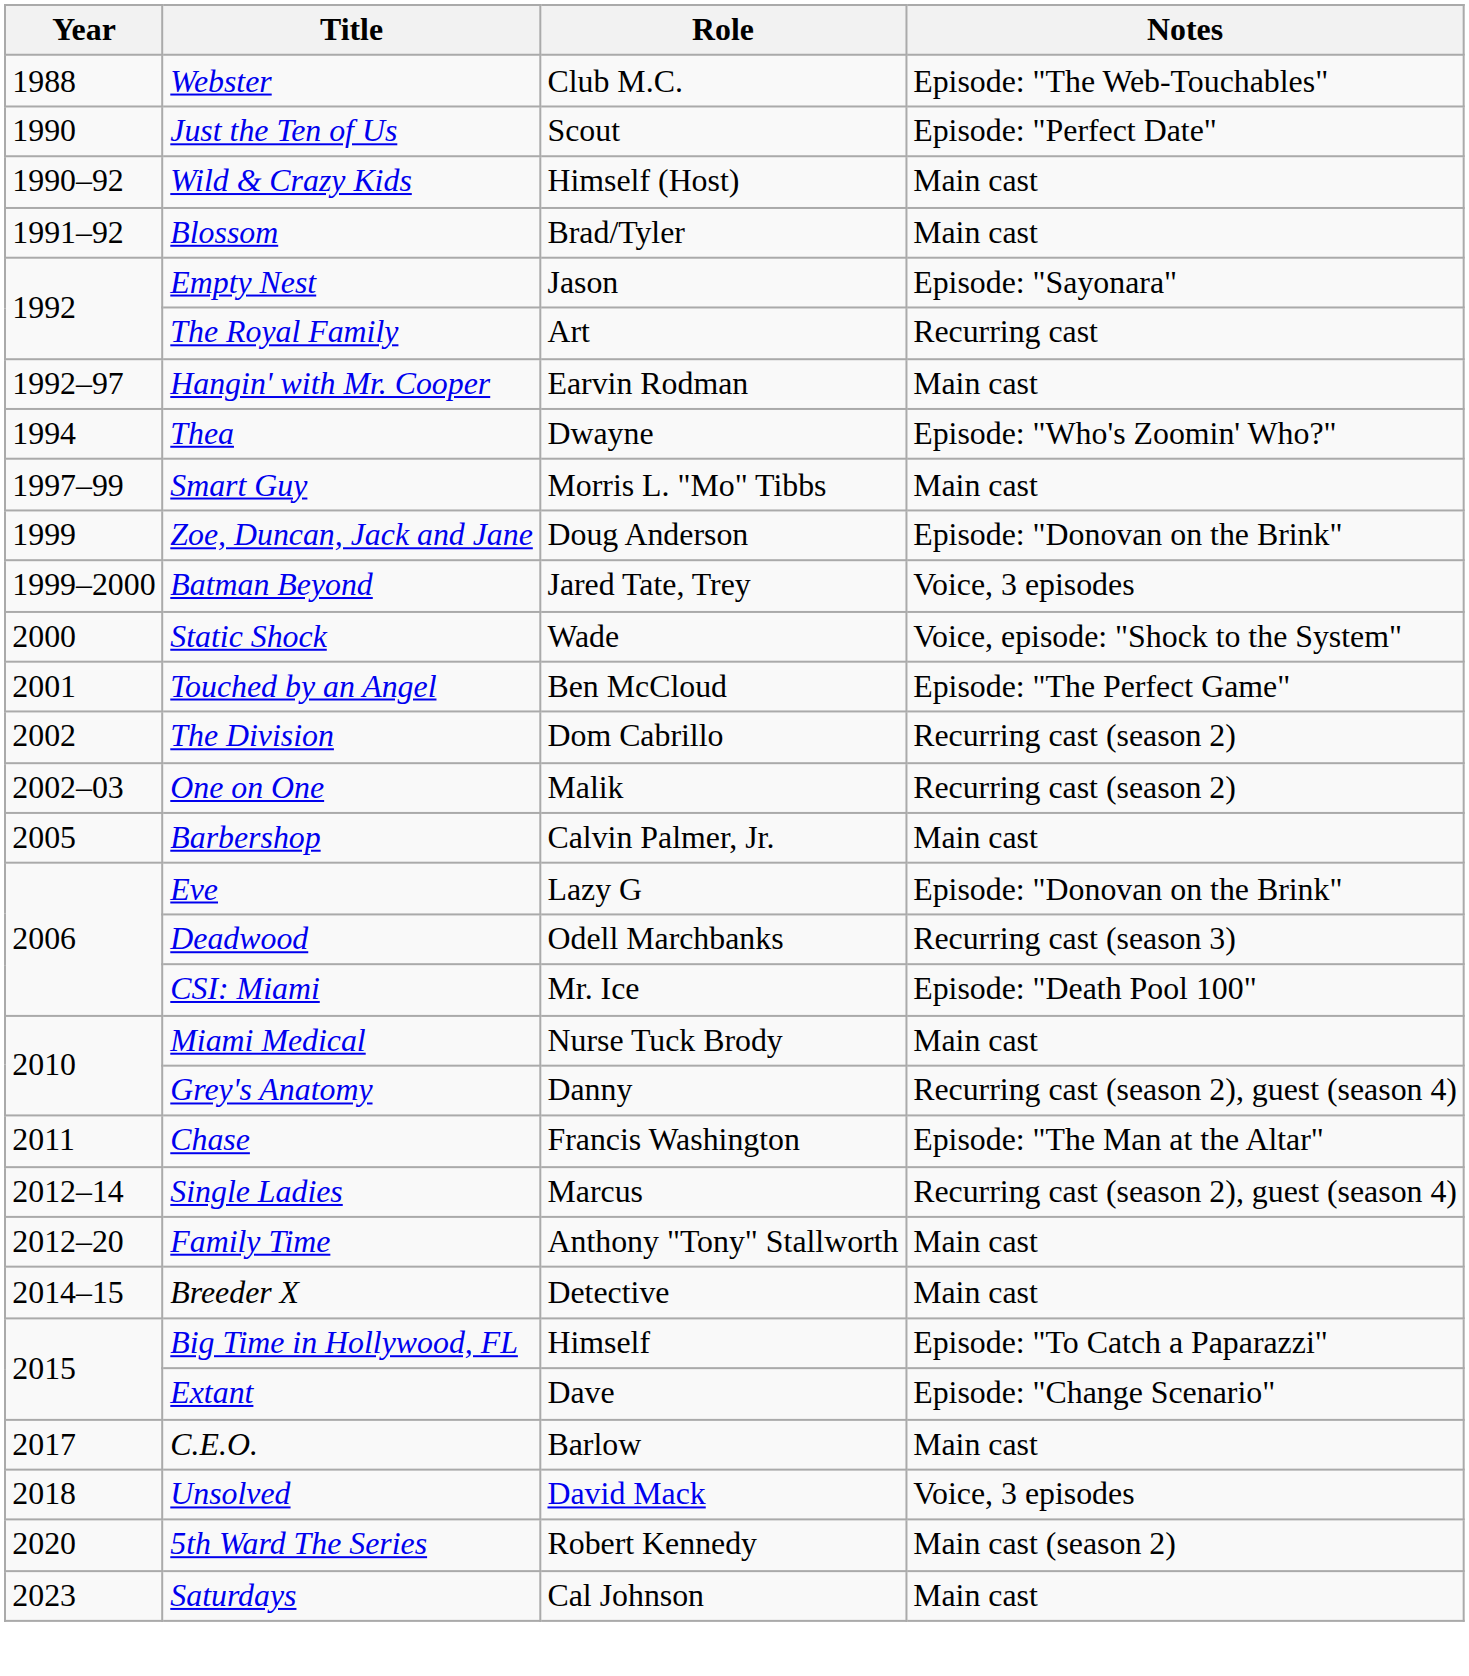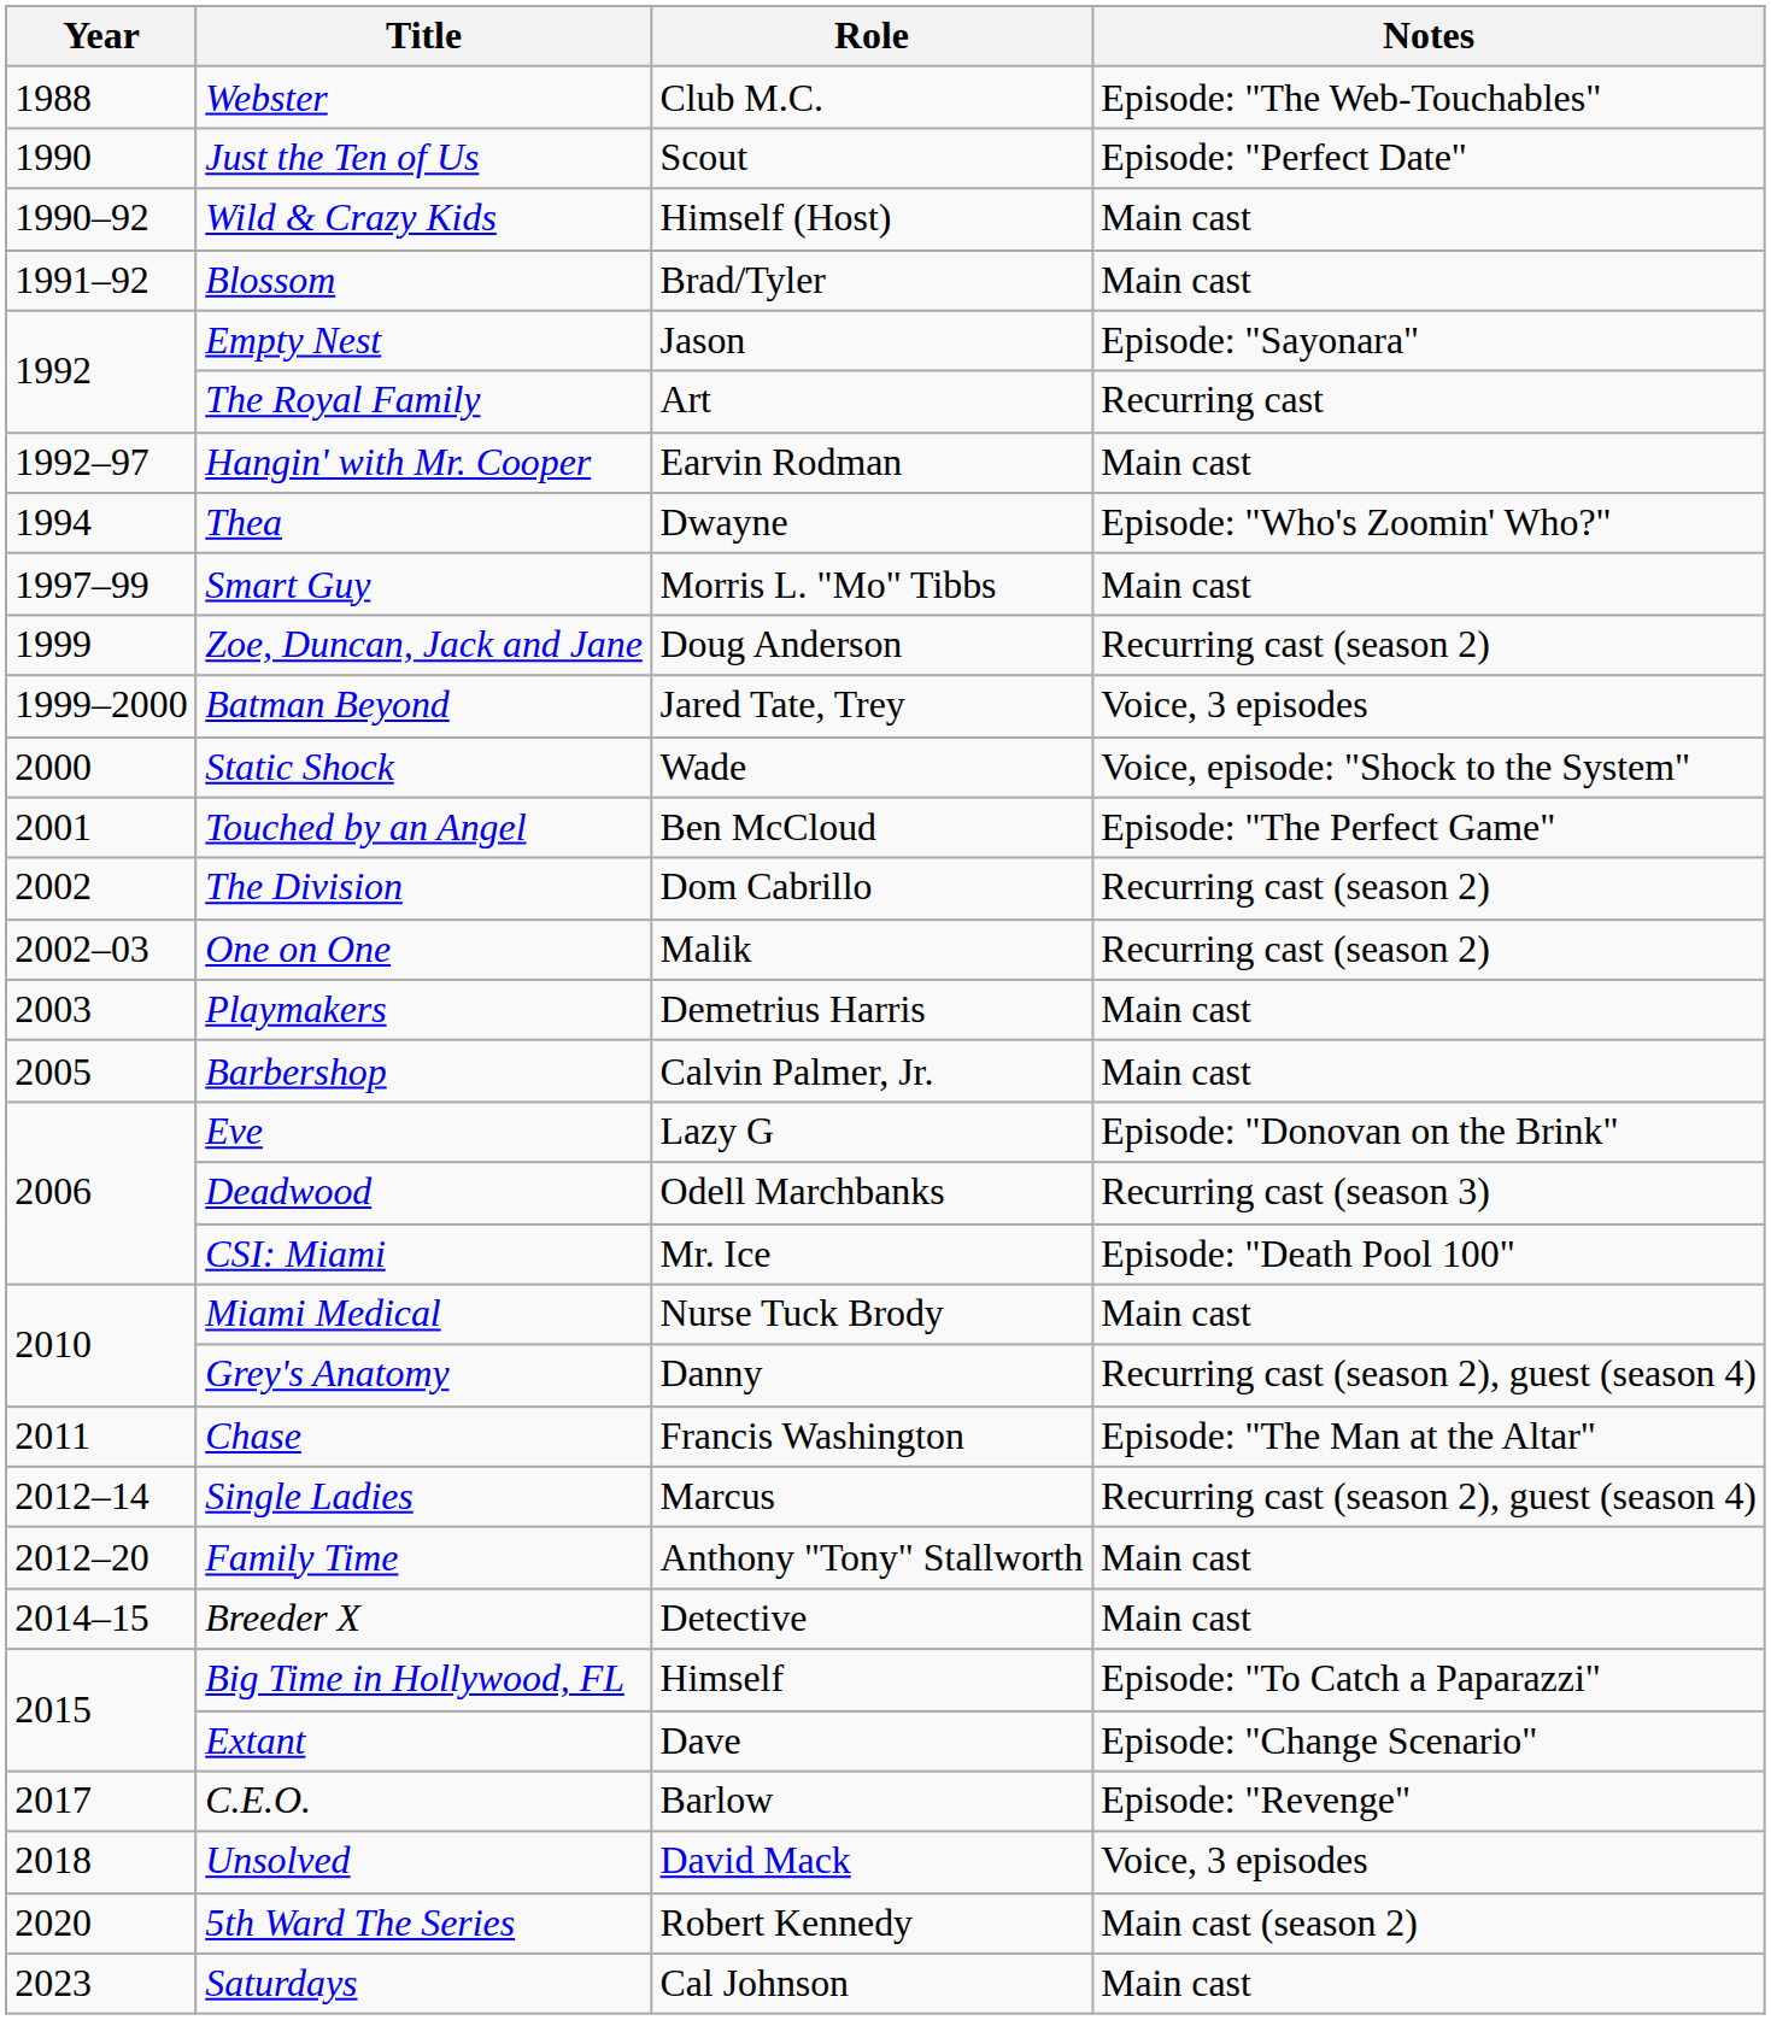Zoe, Duncan, Jack and Jane | Notes: Episode: "Donovan on the Brink" -> Recurring cast (season 2)
+ row: 2003 | Playmakers | Demetrius Harris | Main cast
C.E.O. | Notes: Main cast -> Episode: "Revenge"
